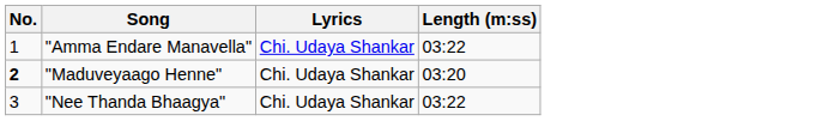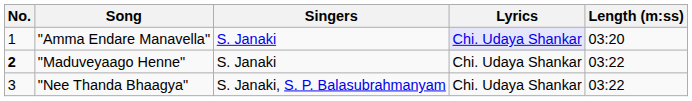+ column: Singers | S. Janaki | S. Janaki | S. Janaki, S. P. Balasubrahmanyam
"Amma Endare Manavella" | Lyrics: no background -> lavender background
"Amma Endare Manavella" | Length (m:ss): 03:22 -> 03:20
"Maduveyaago Henne" | Length (m:ss): 03:20 -> 03:22
